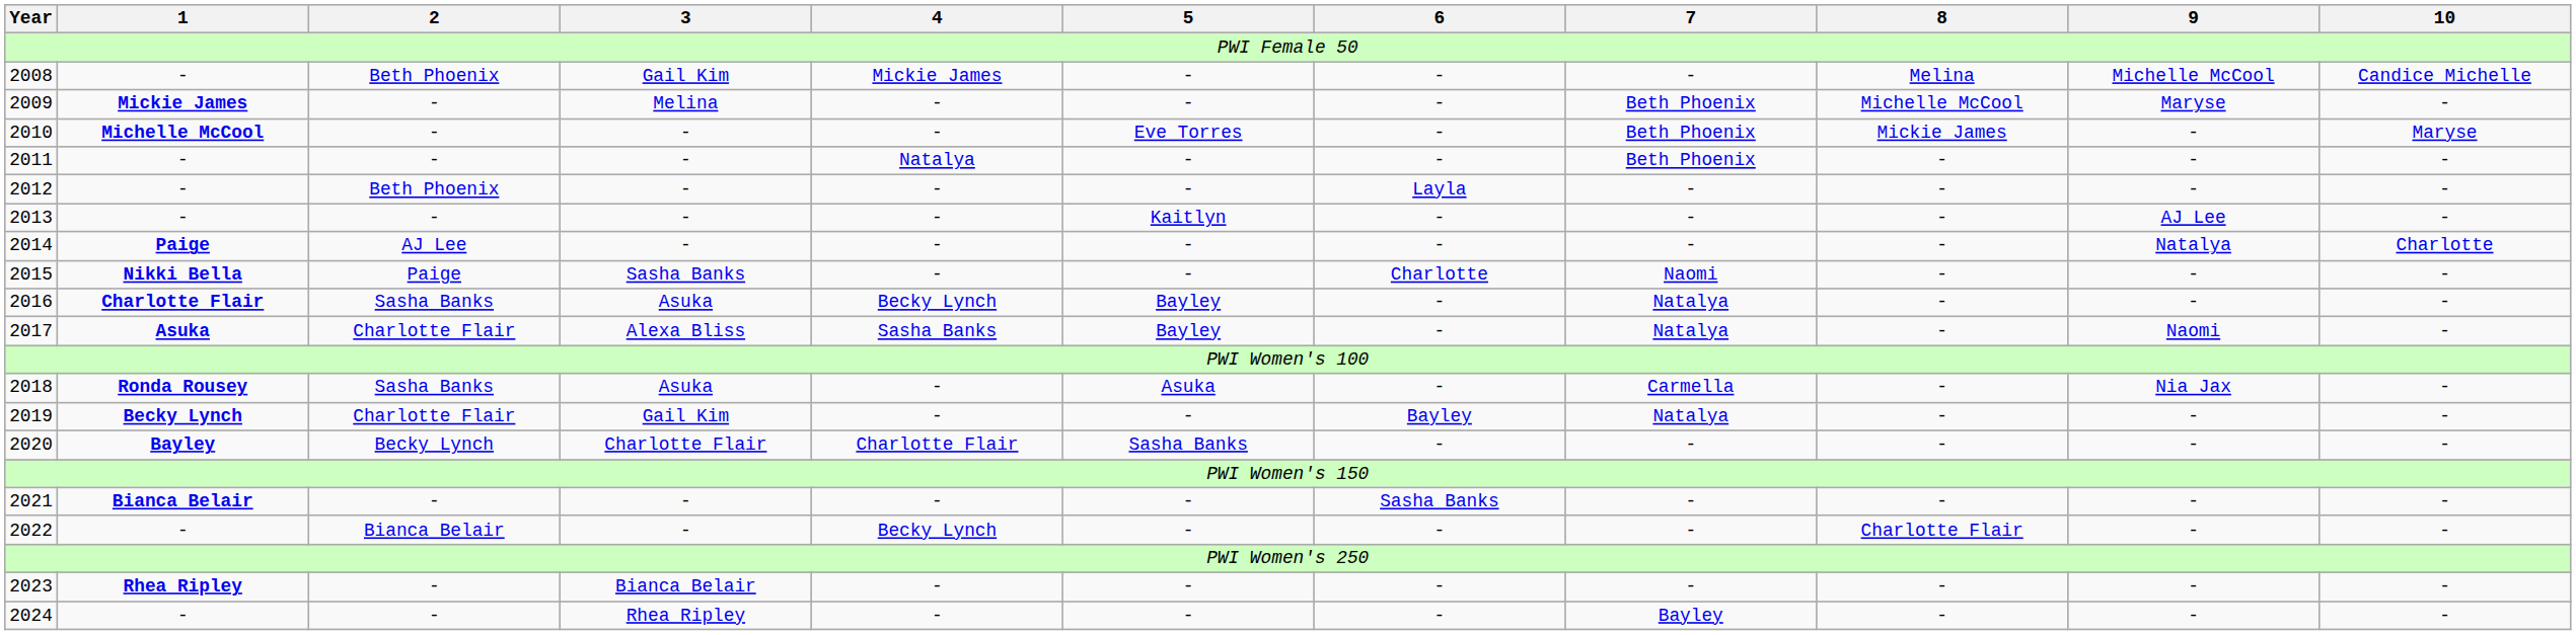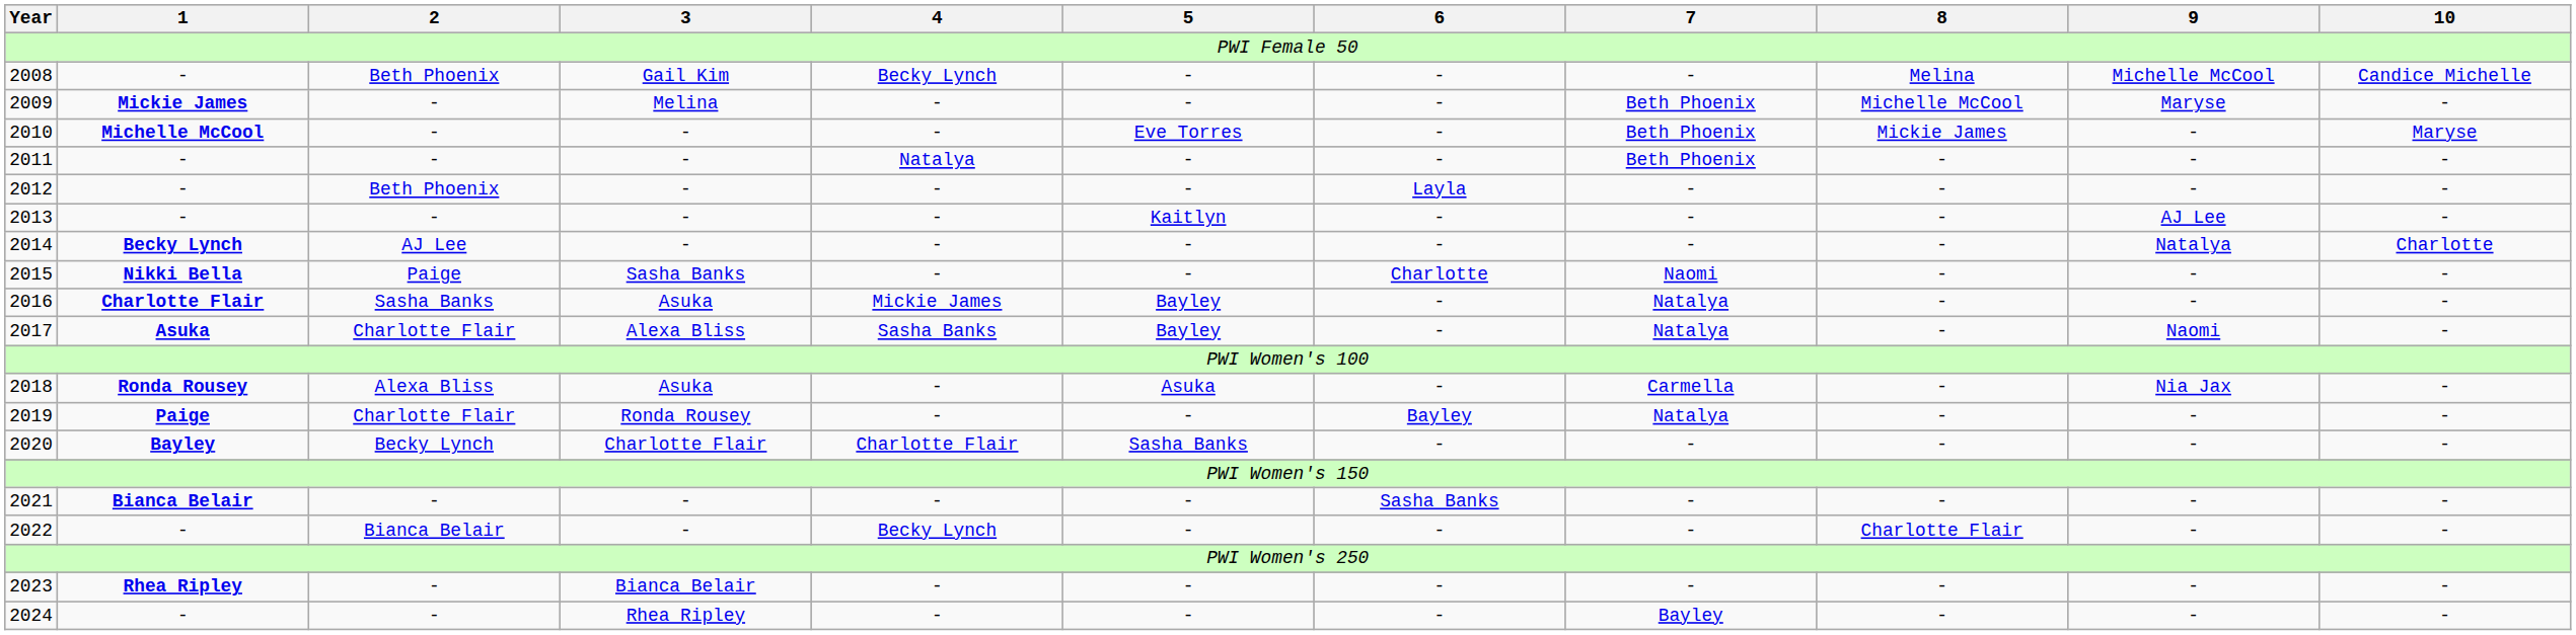2008 | 4: Mickie James -> Becky Lynch
2014 | 1: Paige -> Becky Lynch
2016 | 4: Becky Lynch -> Mickie James
2018 | 2: Sasha Banks -> Alexa Bliss
2019 | 1: Becky Lynch -> Paige
2019 | 3: Gail Kim -> Ronda Rousey
